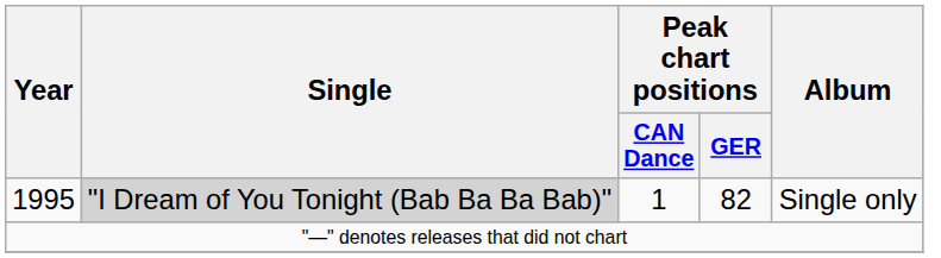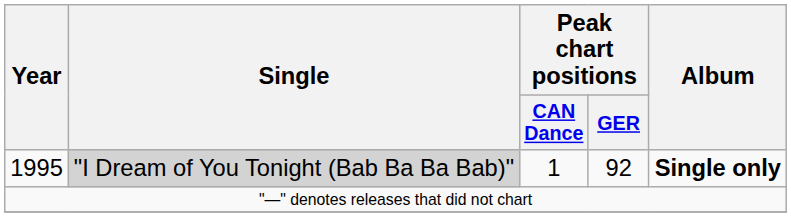1995 | Peak chart positions / GER: 82 -> 92
1995 | Album: normal -> bold
